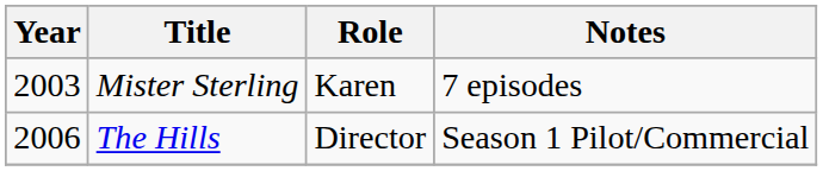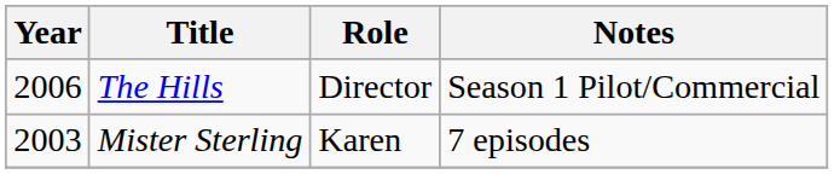rows swapped: Mister Sterling <-> The Hills
